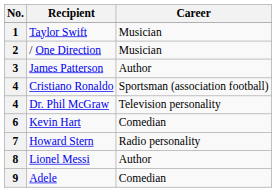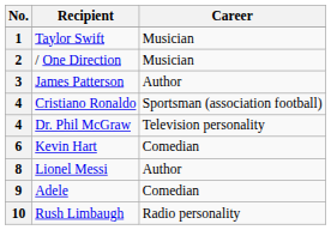- row: 7 | Howard Stern | Radio personality
+ row: 10 | Rush Limbaugh | Radio personality
